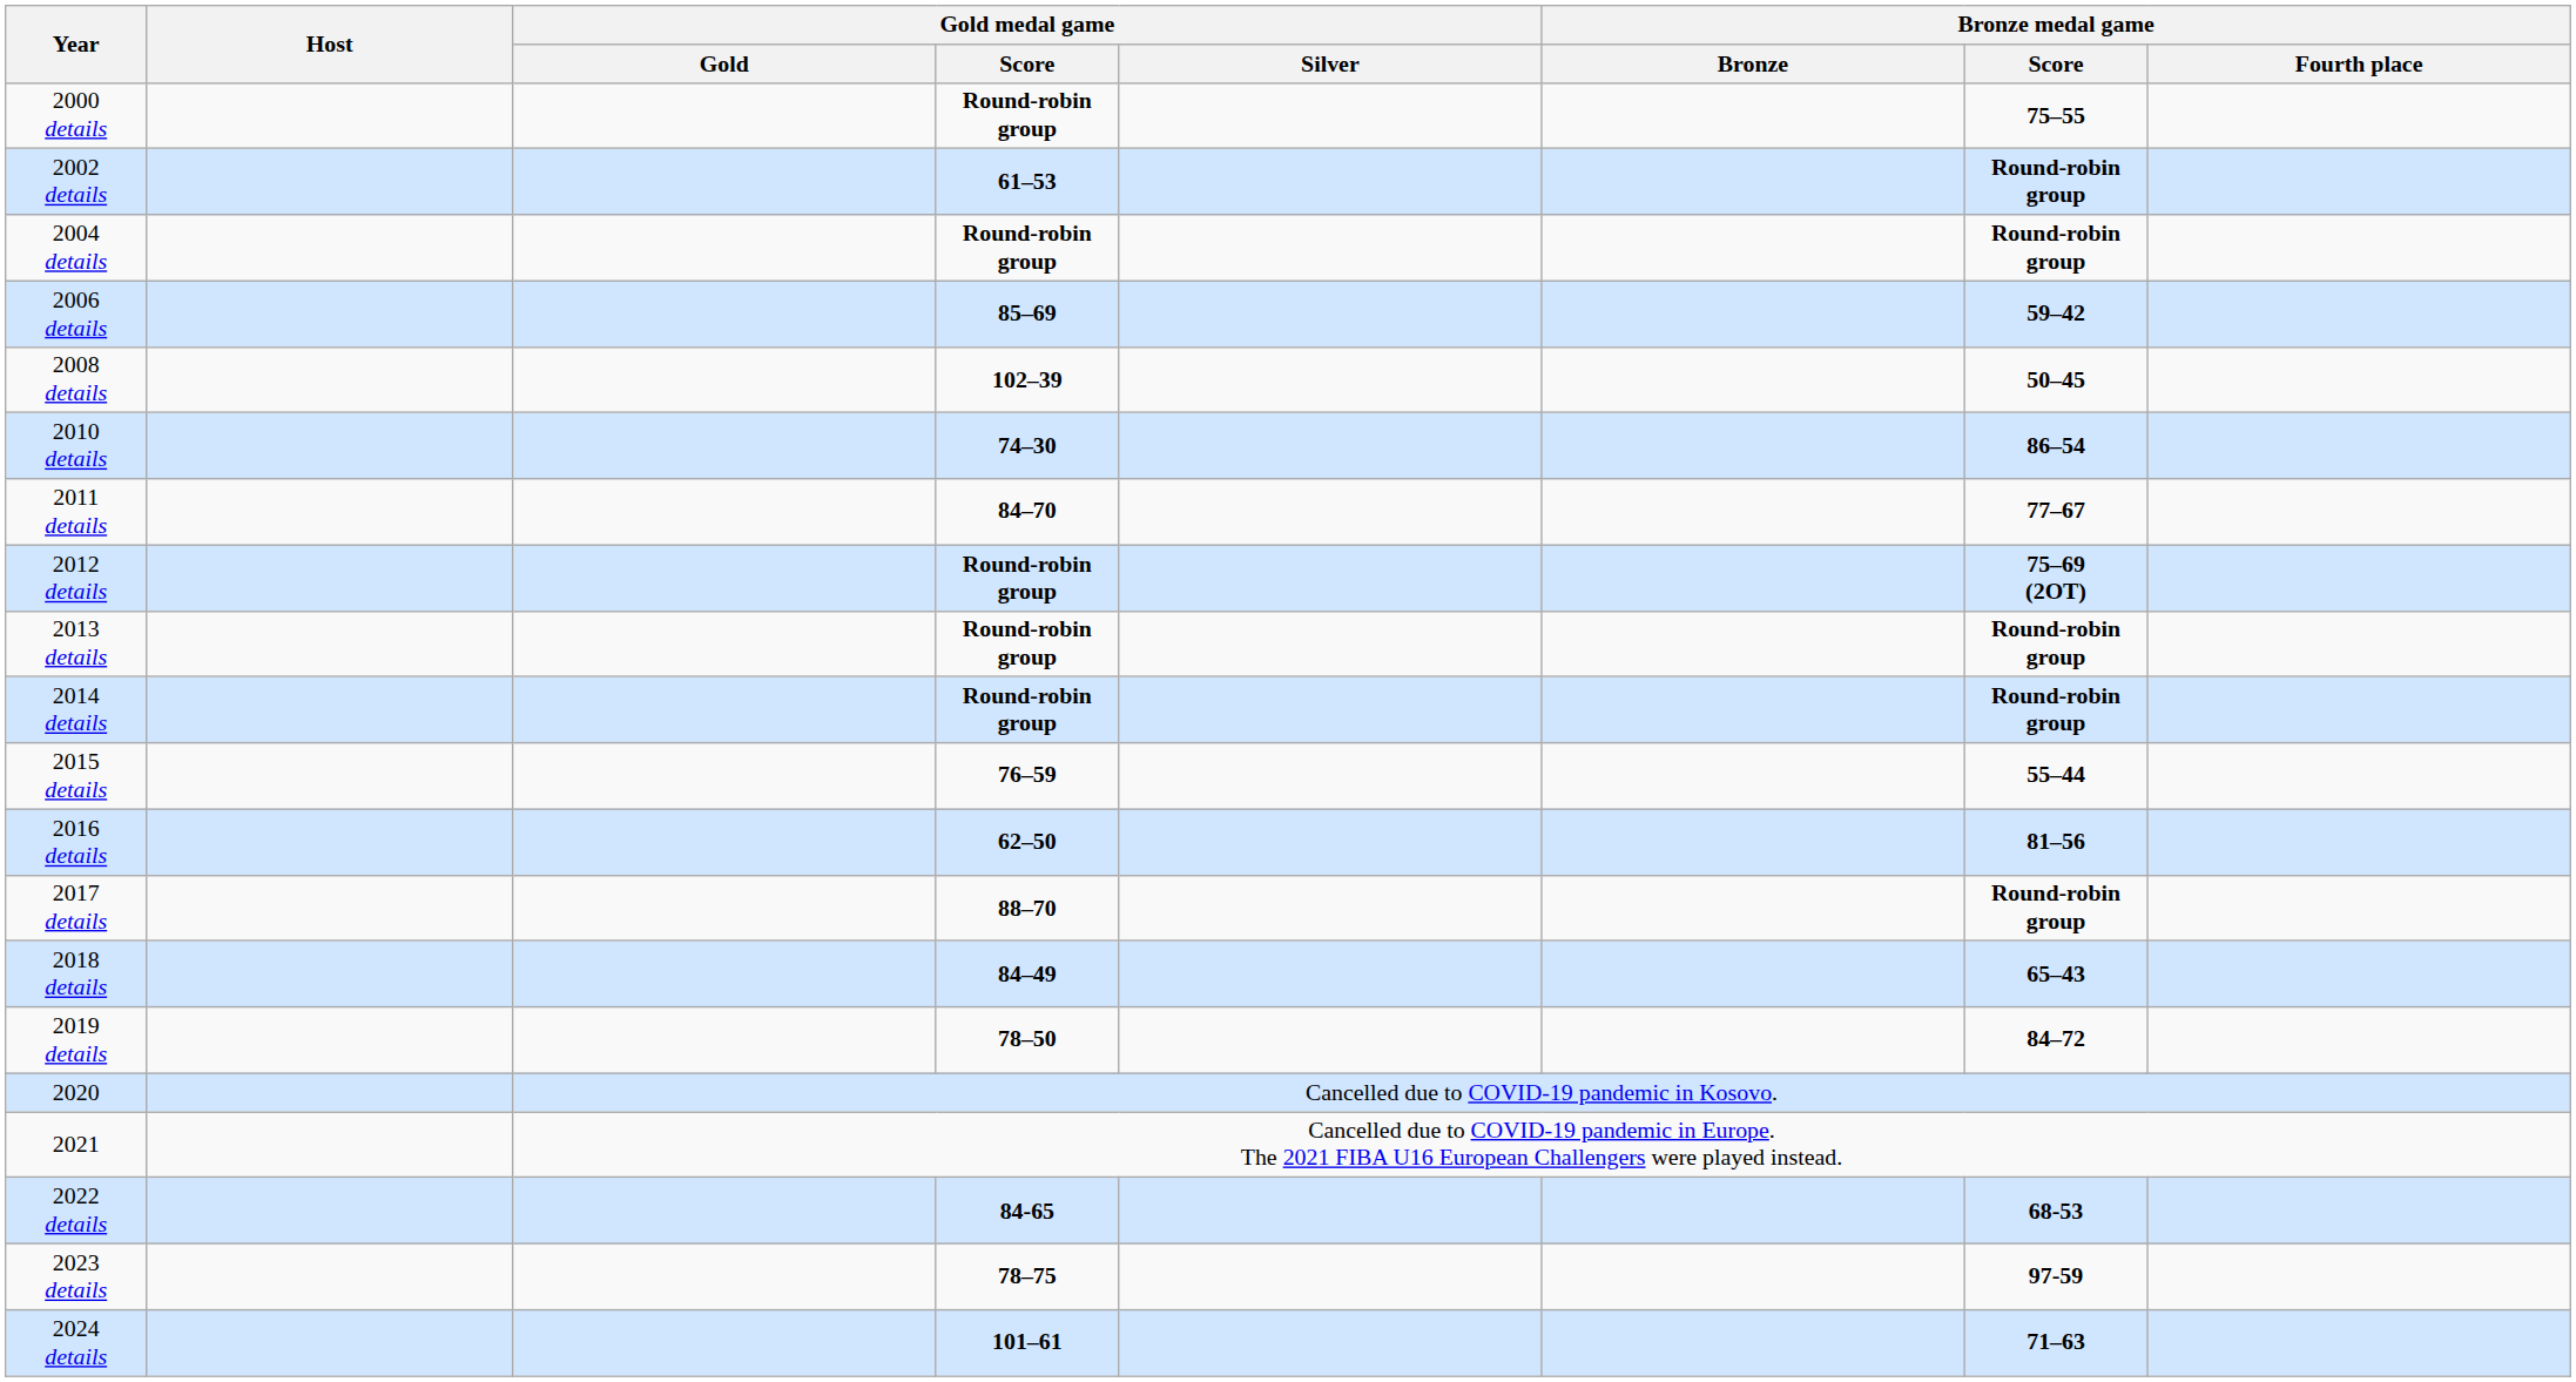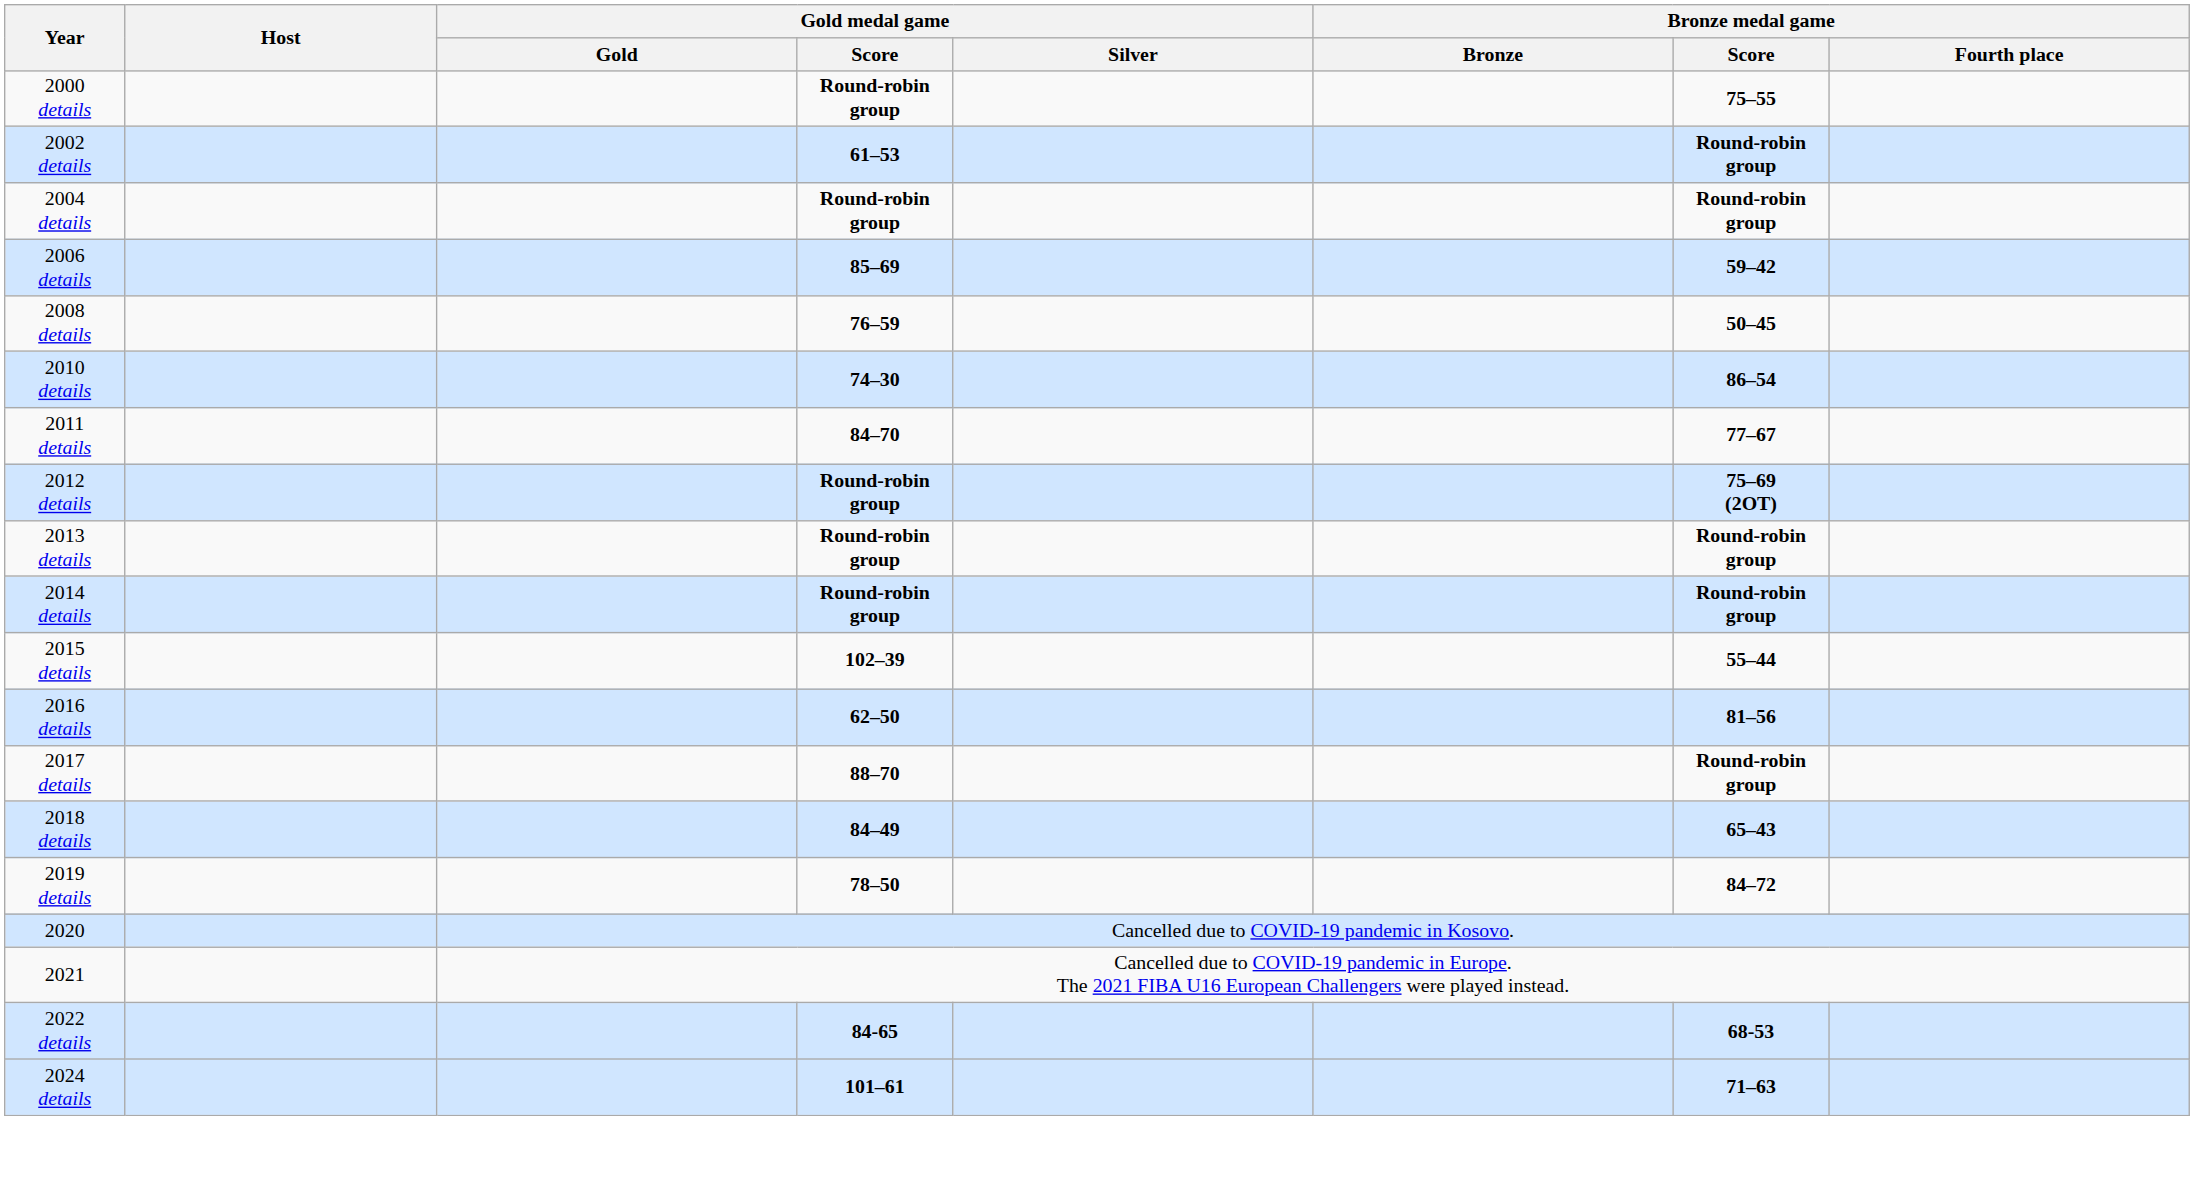2008 details | Gold medal game / Score: 102–39 -> 76–59
2015 details | Gold medal game / Score: 76–59 -> 102–39
- row: 2023 details | 78–75 | 97-59
